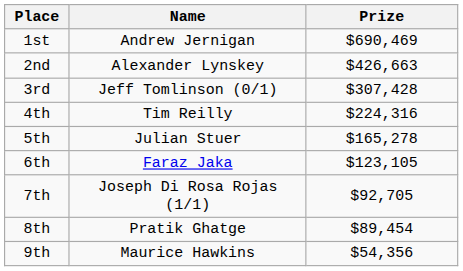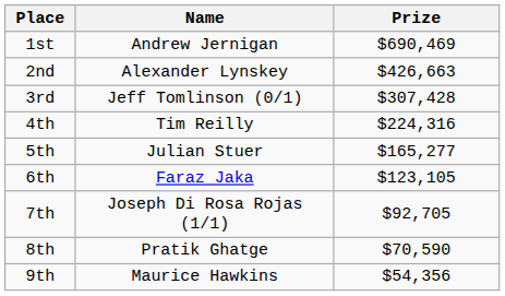5th | Prize: $165,278 -> $165,277
8th | Prize: $89,454 -> $70,590
